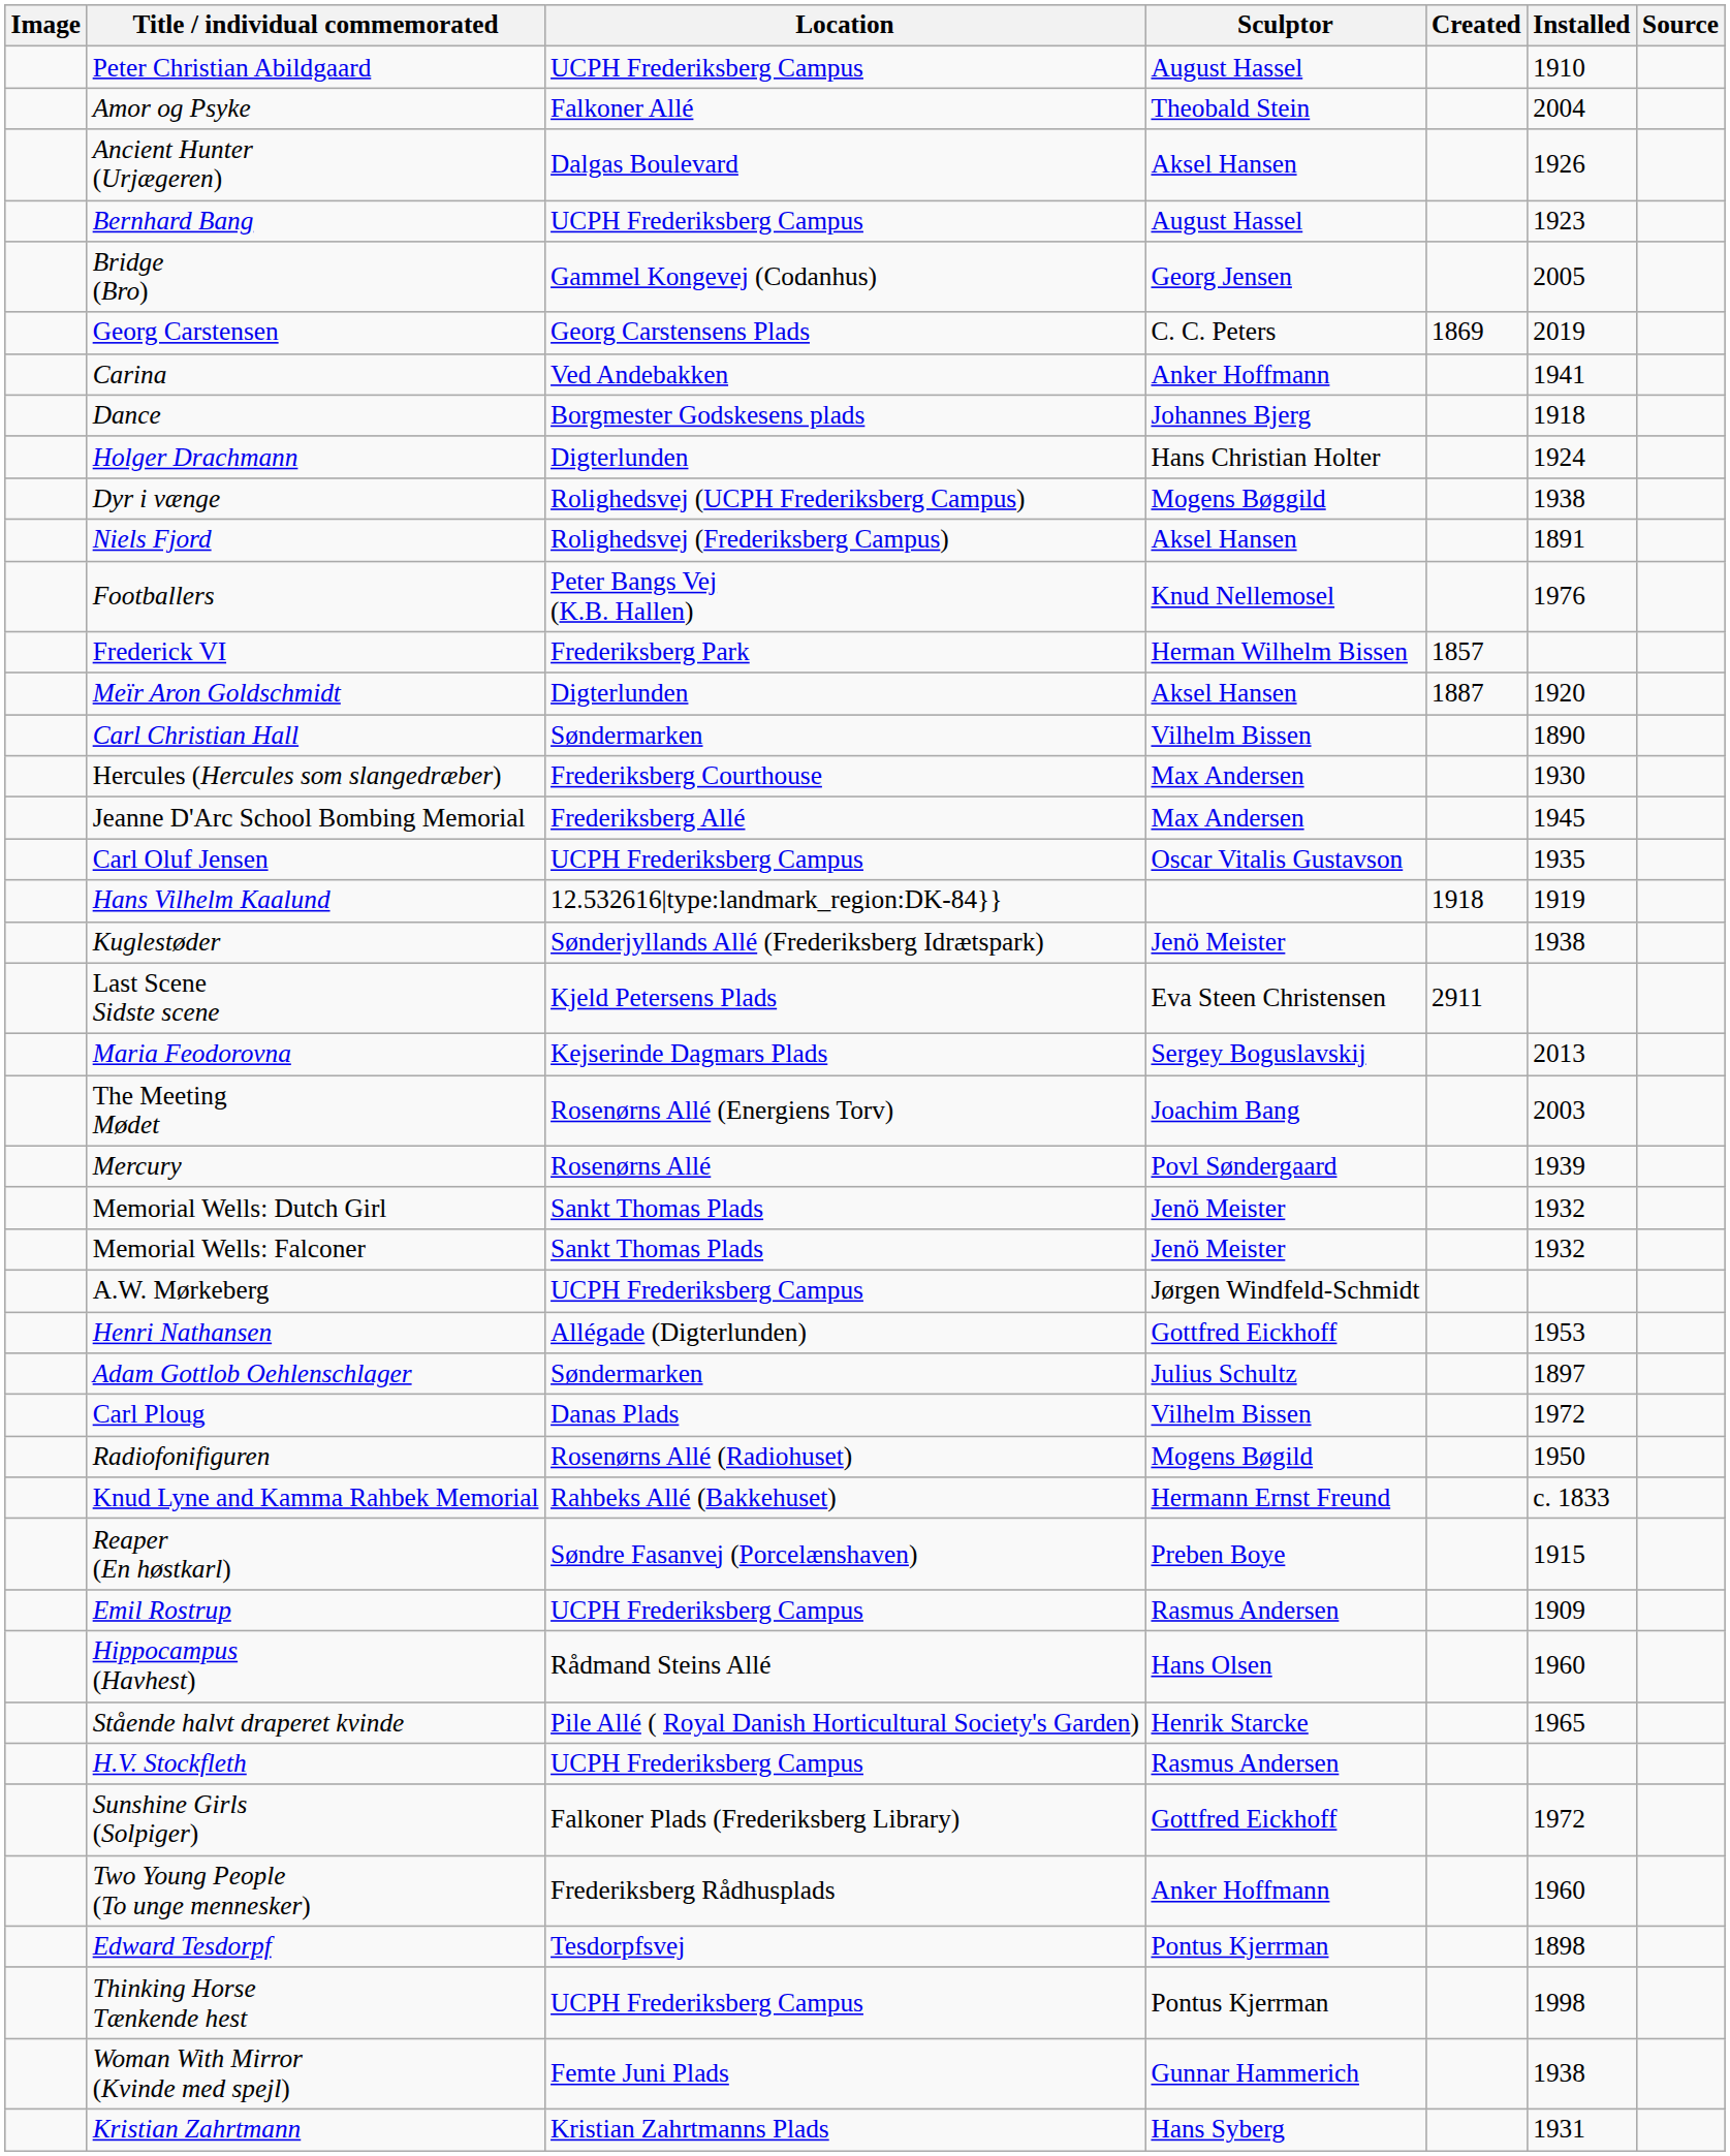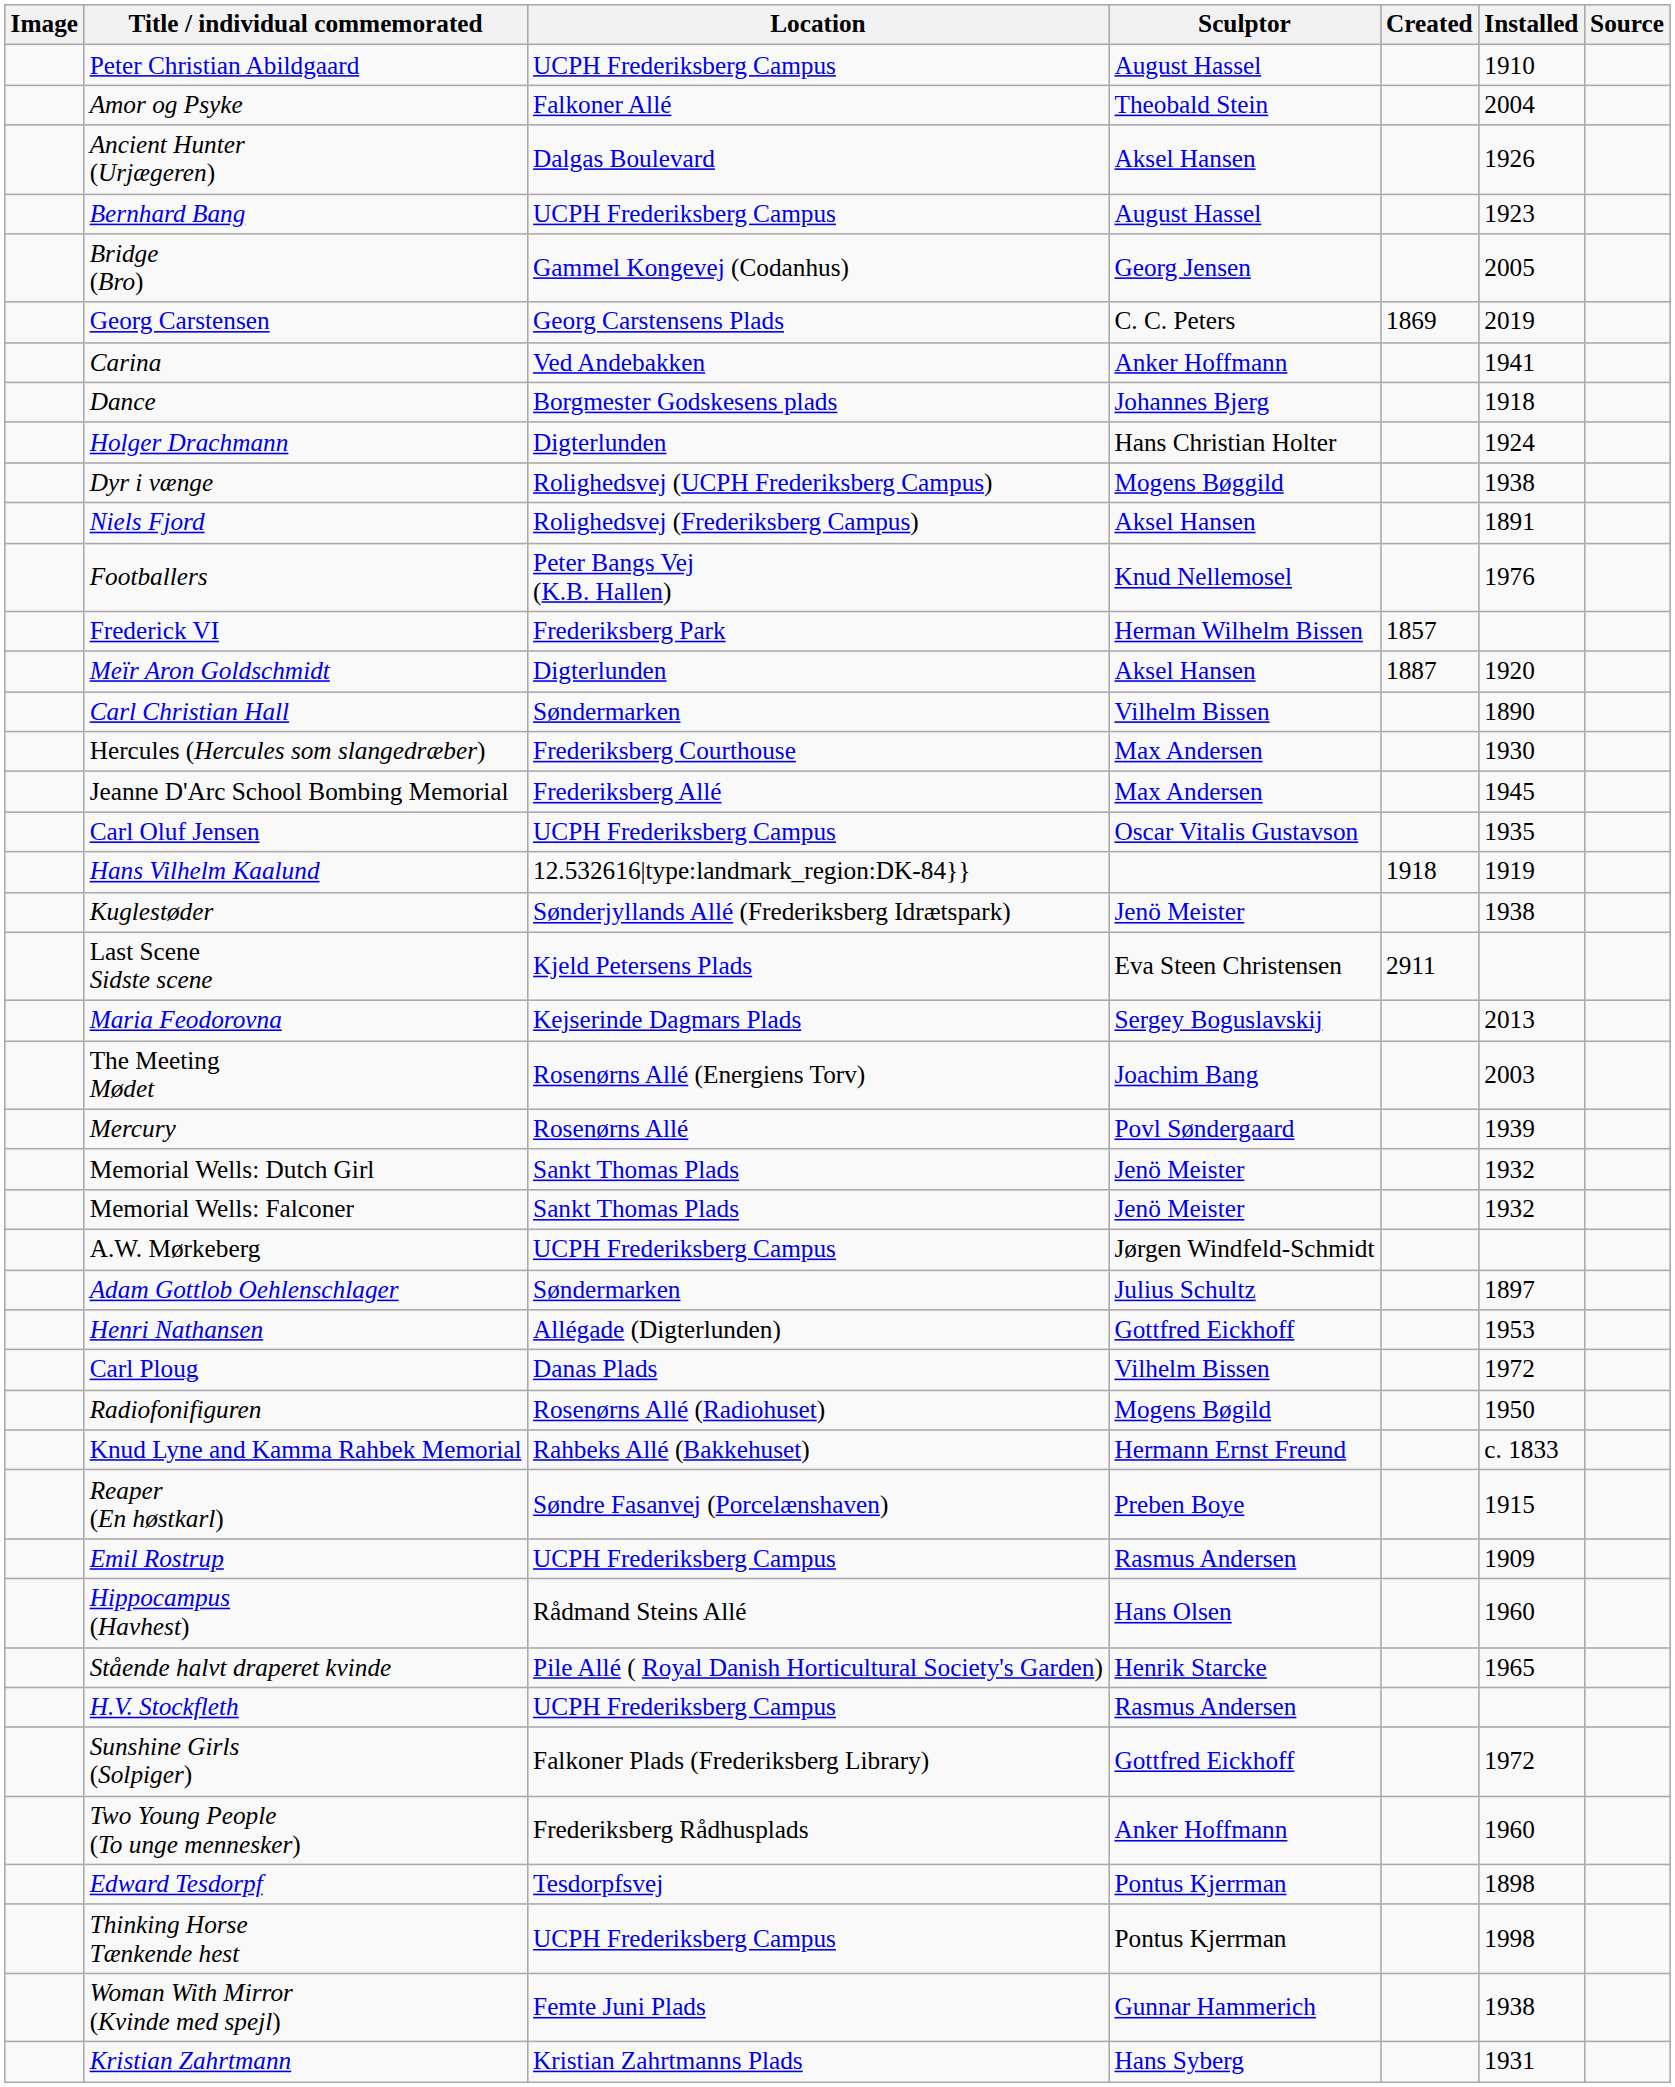rows swapped: Henri Nathansen <-> Adam Gottlob Oehlenschlager
